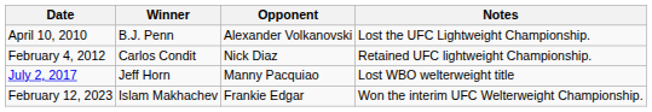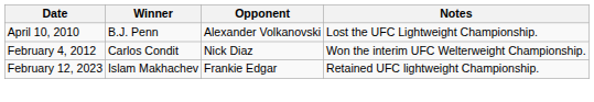February 4, 2012 | Notes: Retained UFC lightweight Championship. -> Won the interim UFC Welterweight Championship.
- row: July 2, 2017 | Jeff Horn | Manny Pacquiao | Lost WBO welterweight title
February 12, 2023 | Notes: Won the interim UFC Welterweight Championship. -> Retained UFC lightweight Championship.
